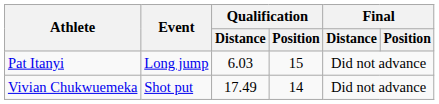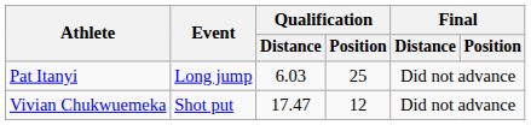Pat Itanyi | Qualification / Position: 15 -> 25
Vivian Chukwuemeka | Qualification / Distance: 17.49 -> 17.47
Vivian Chukwuemeka | Qualification / Position: 14 -> 12
